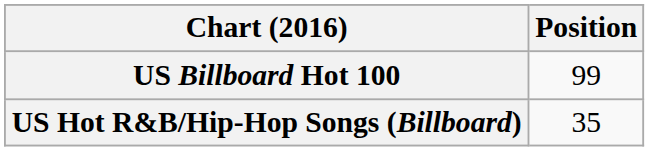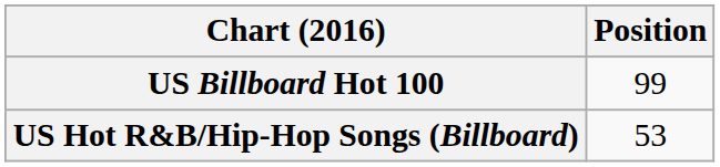US Hot R&B/Hip-Hop Songs (Billboard) | Position: 35 -> 53
